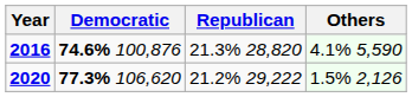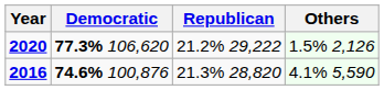rows swapped: 2020 <-> 2016
